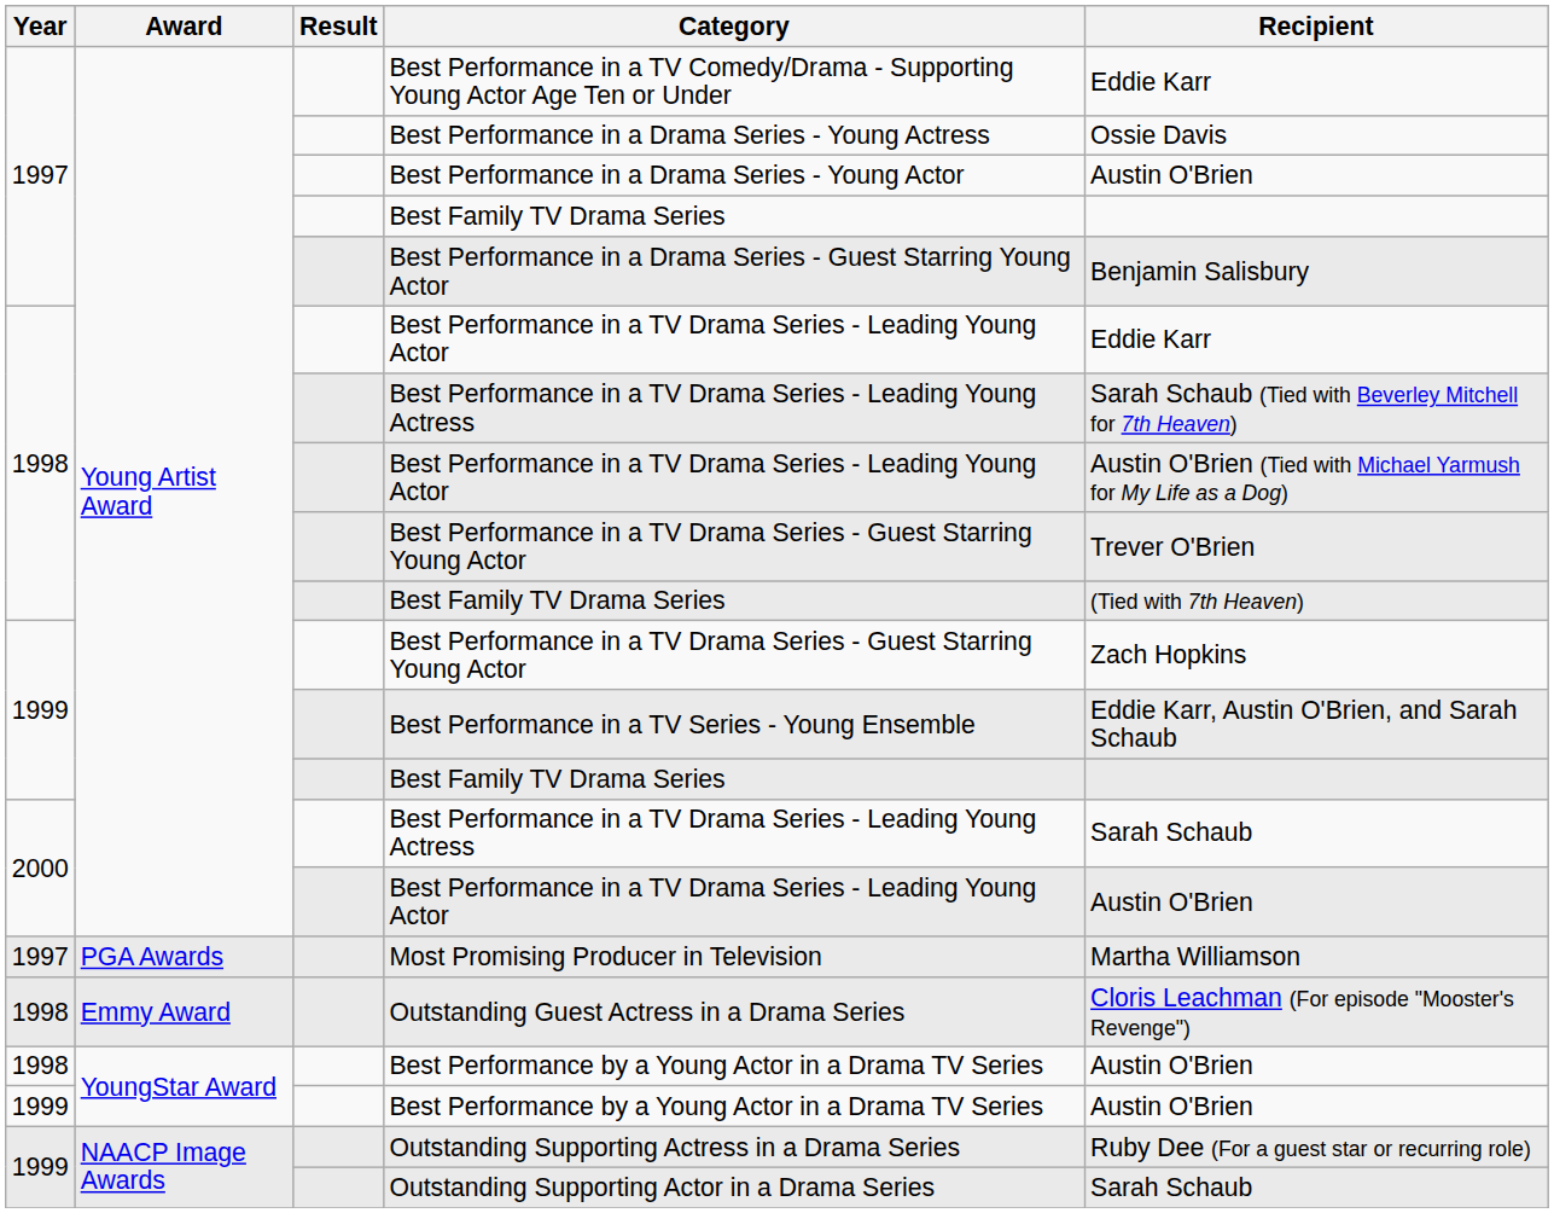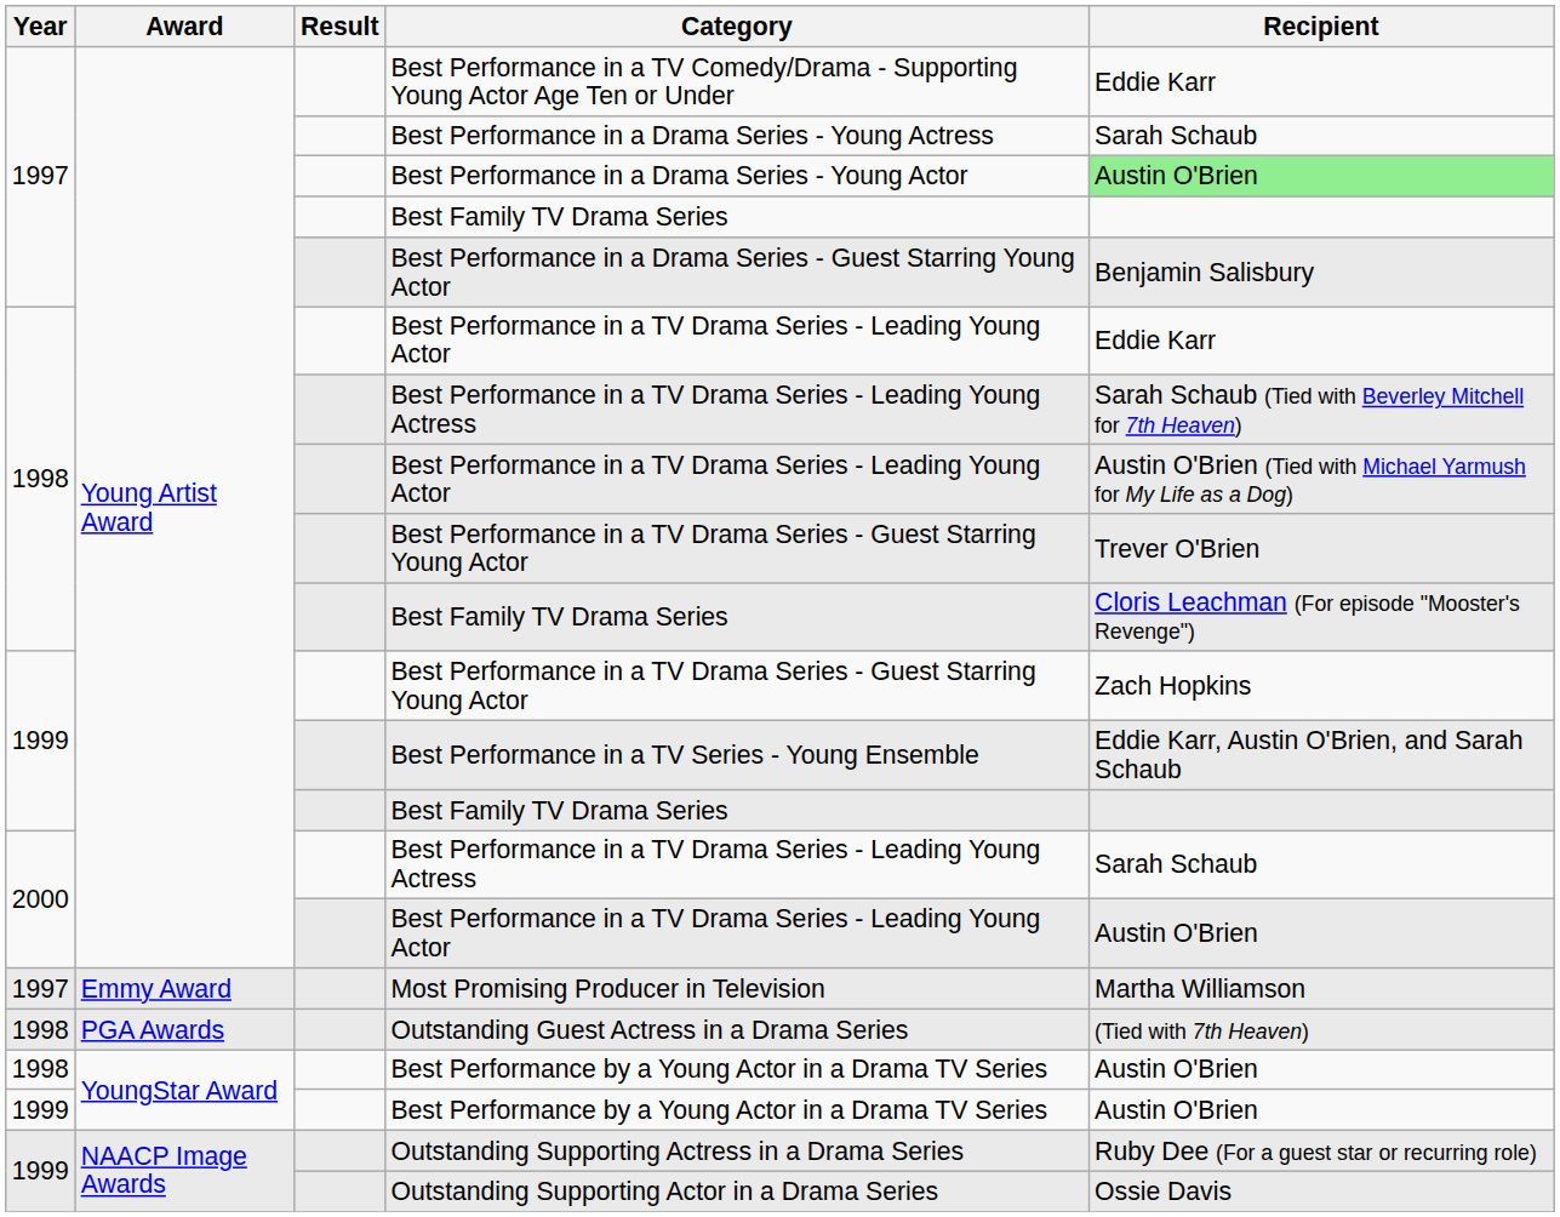Best Performance in a Drama Series - Young Actress | Recipient: Ossie Davis -> Sarah Schaub
Best Performance in a Drama Series - Young Actor | Recipient: no background -> lightgreen background
1998 / Best Family TV Drama Series | Recipient: (Tied with 7th Heaven) -> Cloris Leachman (For episode "Mooster's Revenge")
Most Promising Producer in Television | Award: PGA Awards -> Emmy Award
Outstanding Guest Actress in a Drama Series | Award: Emmy Award -> PGA Awards
Outstanding Guest Actress in a Drama Series | Recipient: Cloris Leachman (For episode "Mooster's Revenge") -> (Tied with 7th Heaven)
Outstanding Supporting Actor in a Drama Series | Recipient: Sarah Schaub -> Ossie Davis
